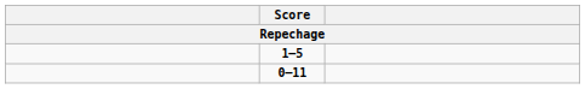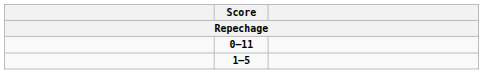rows swapped: 1–5 <-> 0–11
